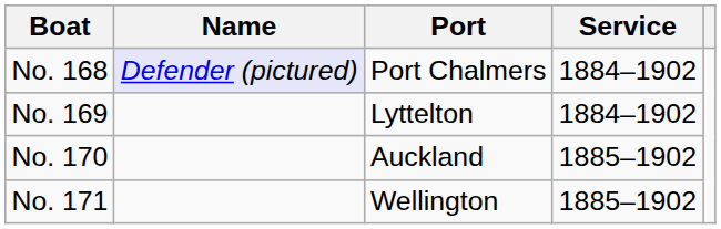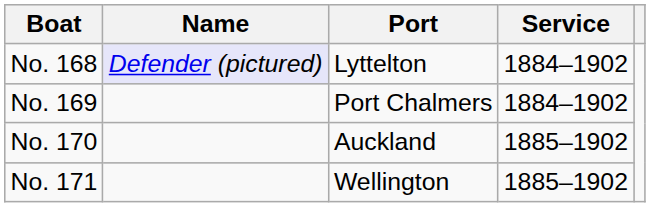No. 168 | Port: Port Chalmers -> Lyttelton
No. 169 | Port: Lyttelton -> Port Chalmers
